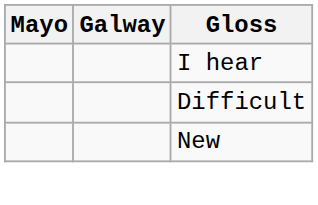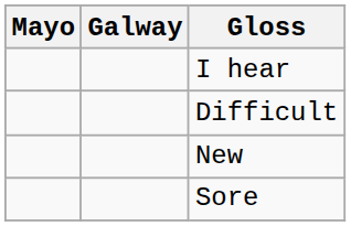+ row: Sore
